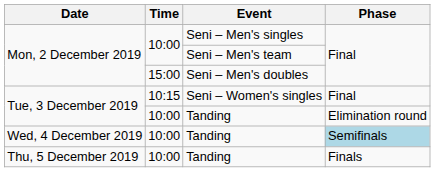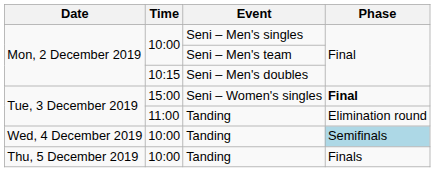Seni – Men's doubles | Time: 15:00 -> 10:15
Seni – Women's singles | Time: 10:15 -> 15:00
Seni – Women's singles | Phase: normal -> bold
Tue, 3 December 2019 / Tanding | Time: 10:00 -> 11:00
